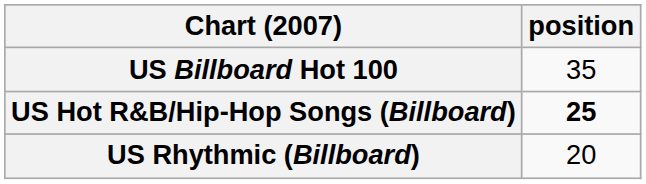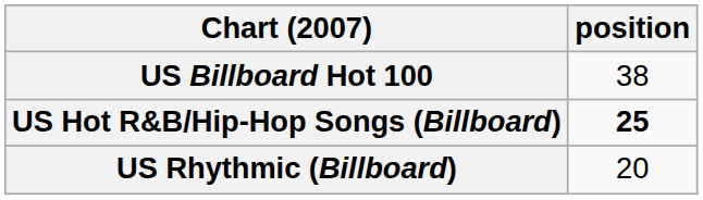US Billboard Hot 100 | position: 35 -> 38
